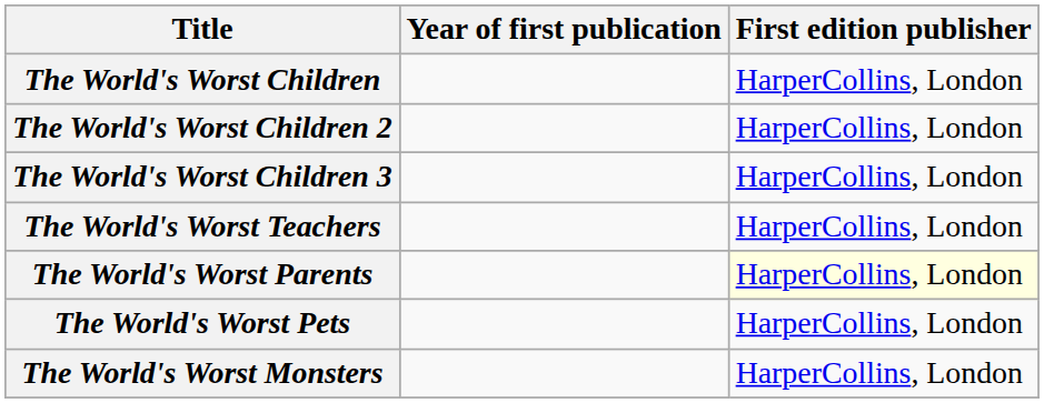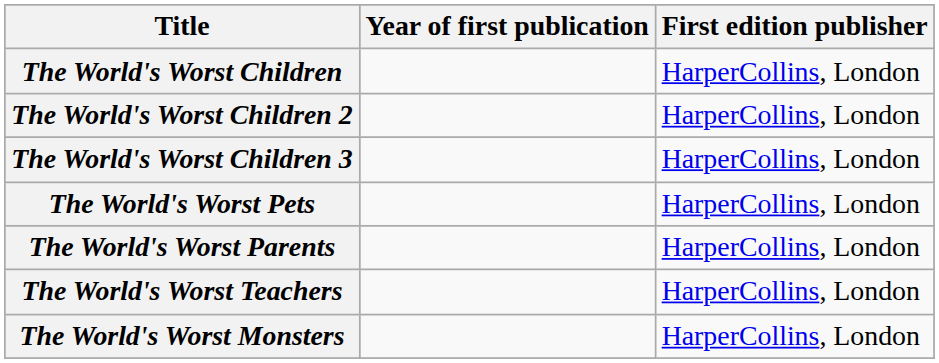rows swapped: The World's Worst Teachers <-> The World's Worst Pets
The World's Worst Parents | First edition publisher: lightyellow background -> no background
